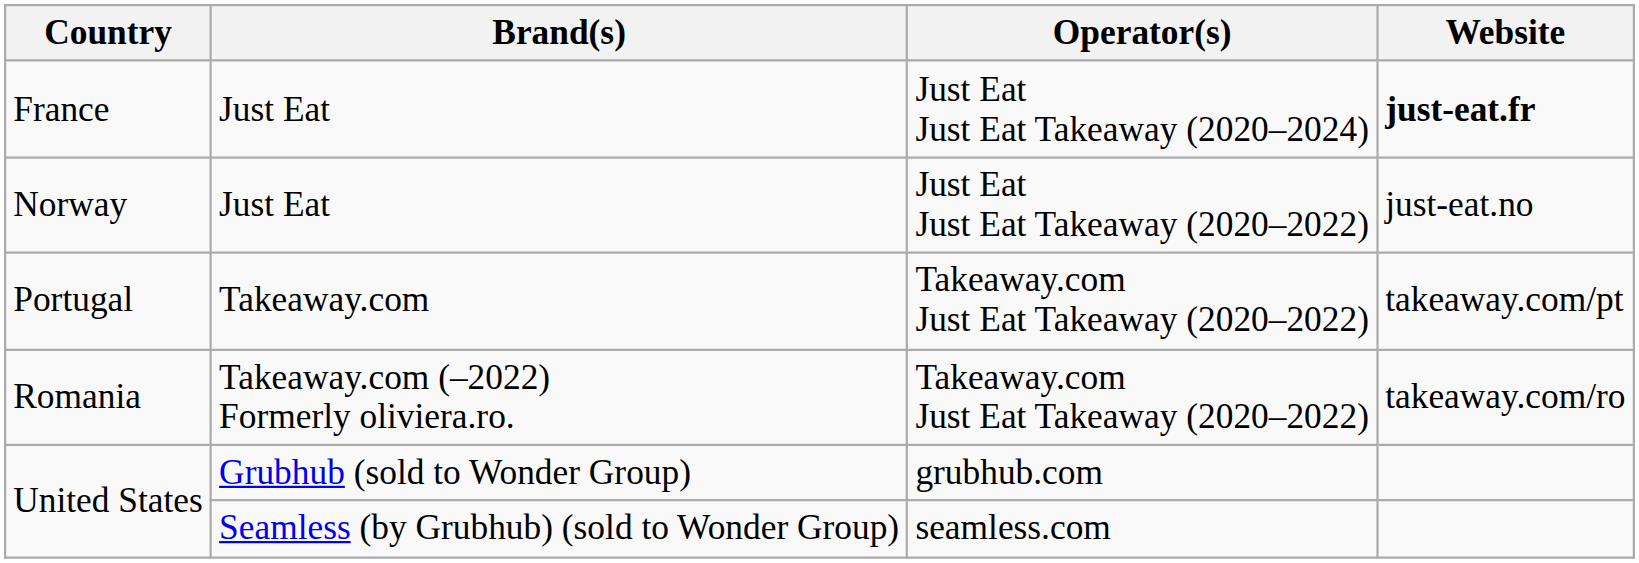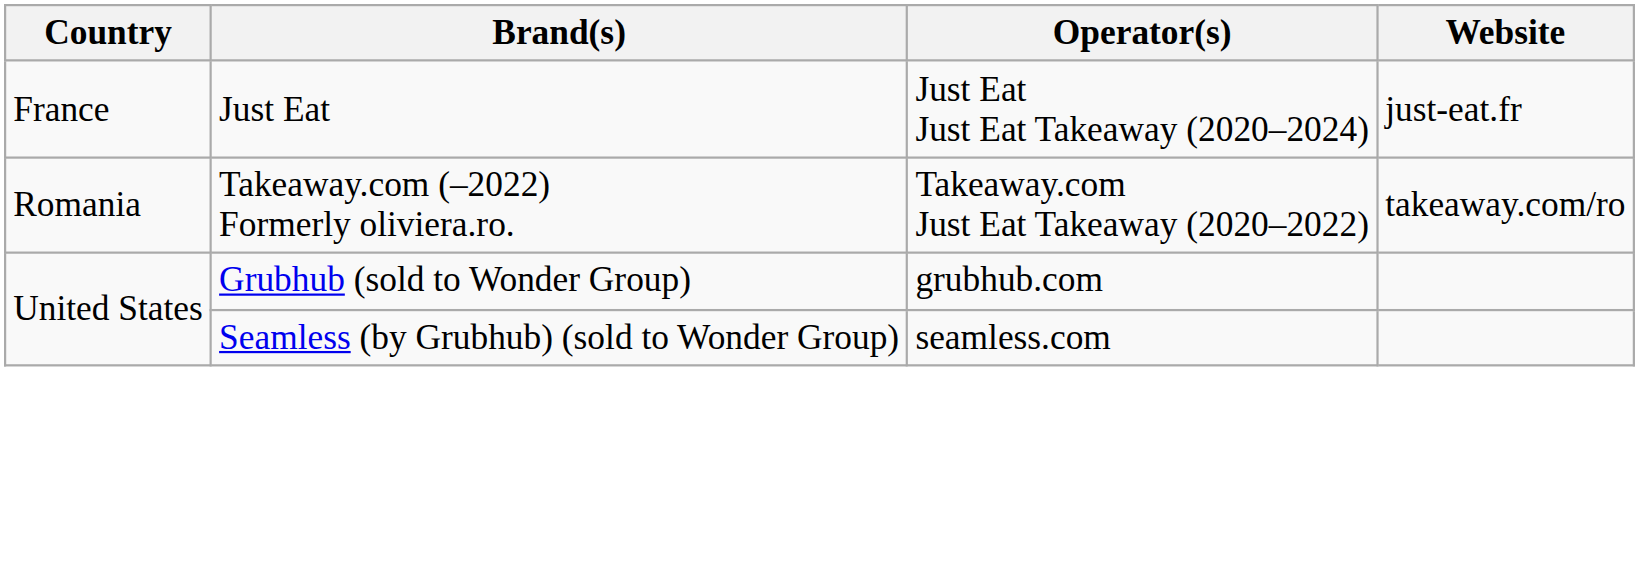France | Website: bold -> normal
- row: Norway | Just Eat | Just Eat Just Eat Takeaway (2020–2022) | just-eat.no
- row: Portugal | Takeaway.com | Takeaway.com Just Eat Takeaway (2020–2022) | takeaway.com/pt
